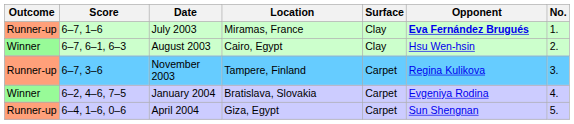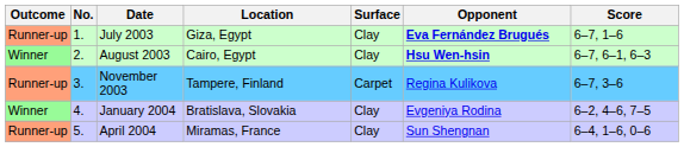columns swapped: No. <-> Score
July 2003 | Location: Miramas, France -> Giza, Egypt
August 2003 | Opponent: normal -> bold
January 2004 | Surface: Carpet -> Clay
April 2004 | Location: Giza, Egypt -> Miramas, France
April 2004 | Surface: Carpet -> Clay
